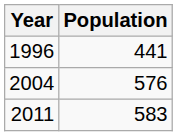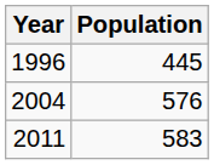1996 | Population: 441 -> 445
